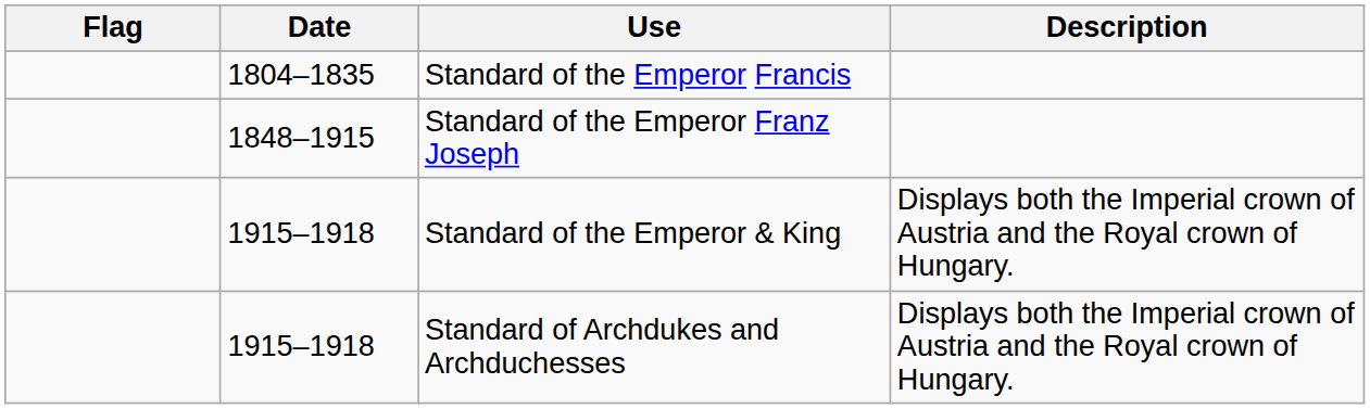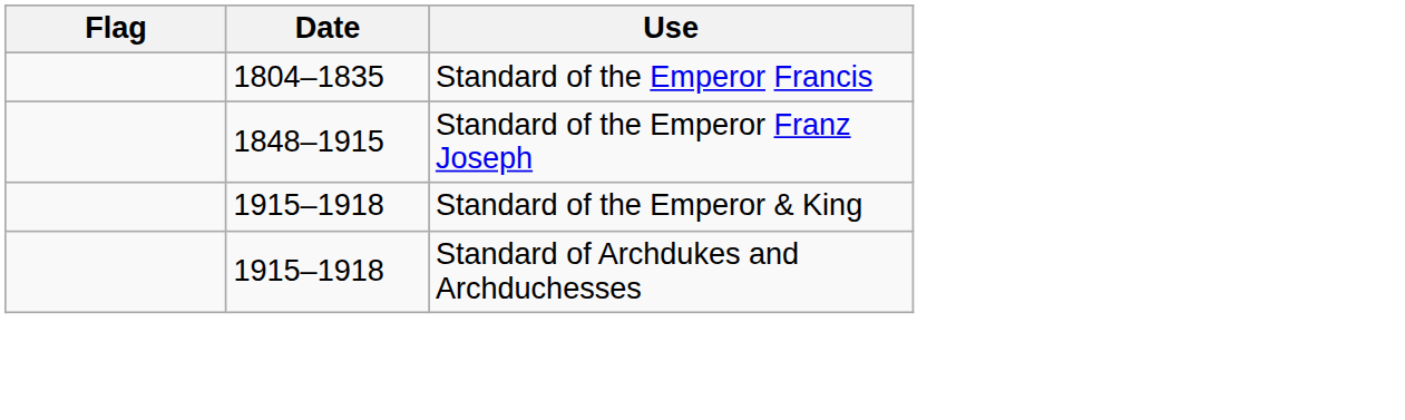- column: Description | Displays both the Imperial crown of Austria and the Royal crown of Hungary. | Displays both the Imperial crown of Austria and the Royal crown of Hungary.
